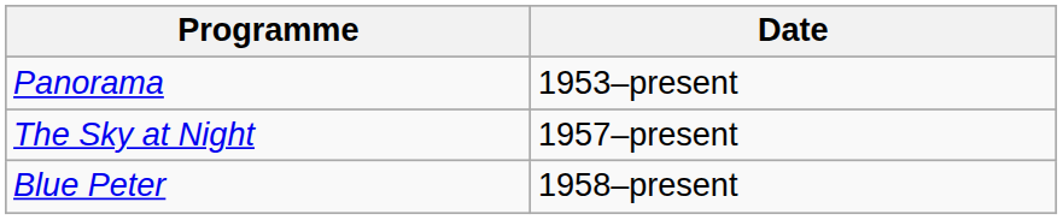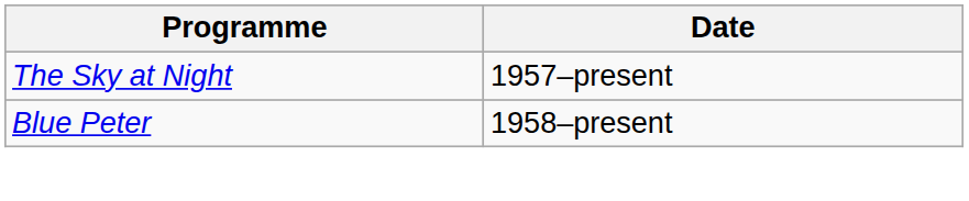- row: Panorama | 1953–present
